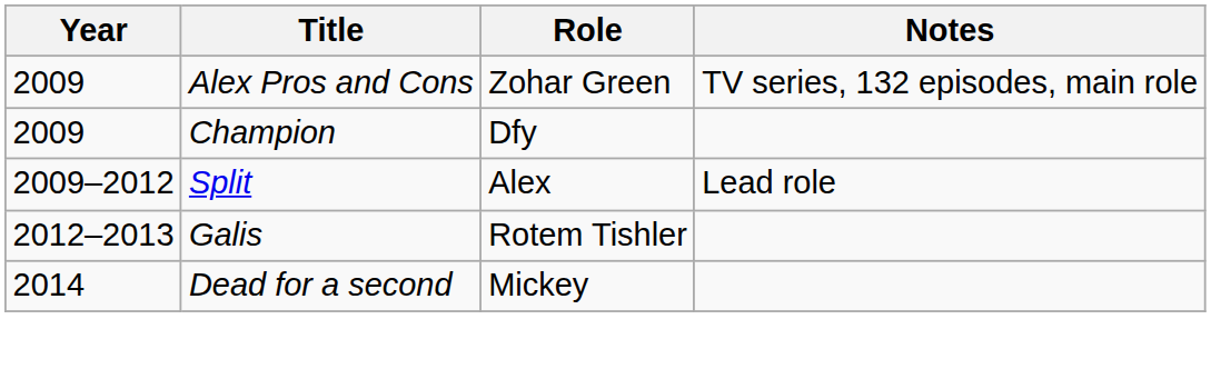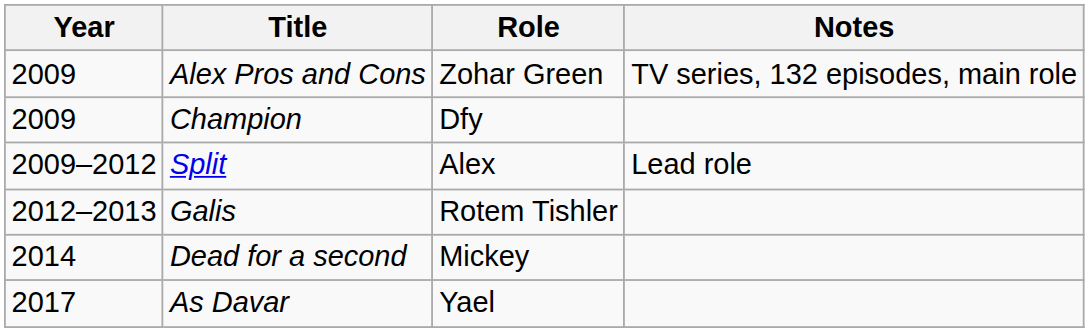+ row: 2017 | As Davar | Yael
